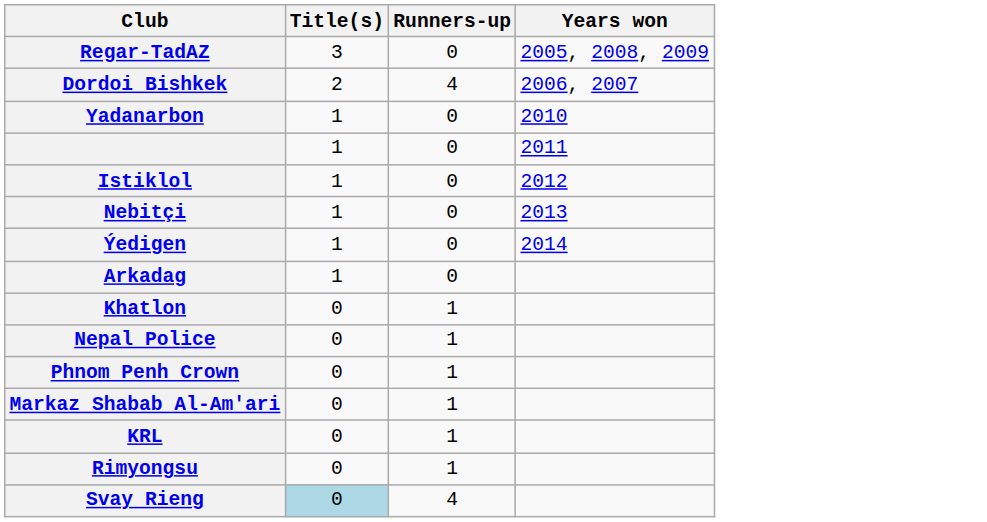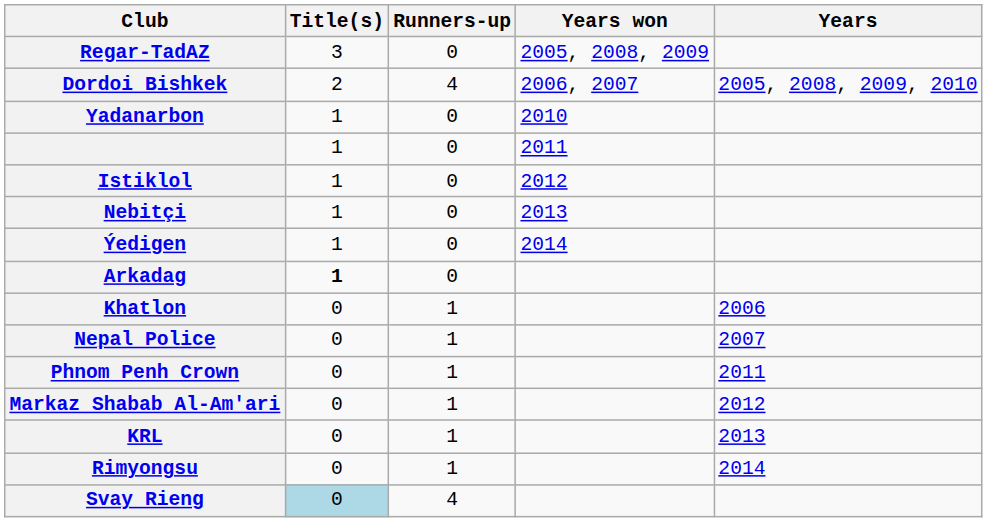+ column: Years | 2005, 2008, 2009, 2010 | 2006 | 2007 | 2011 | 2012 | 2013 | 2014
Arkadag | Title(s): normal -> bold
